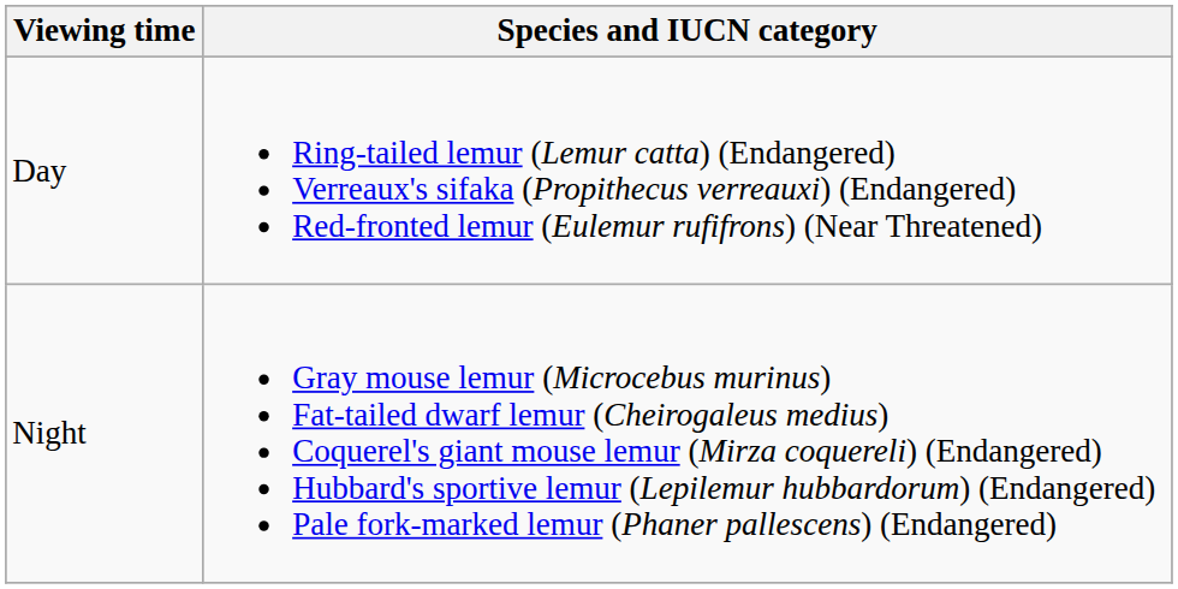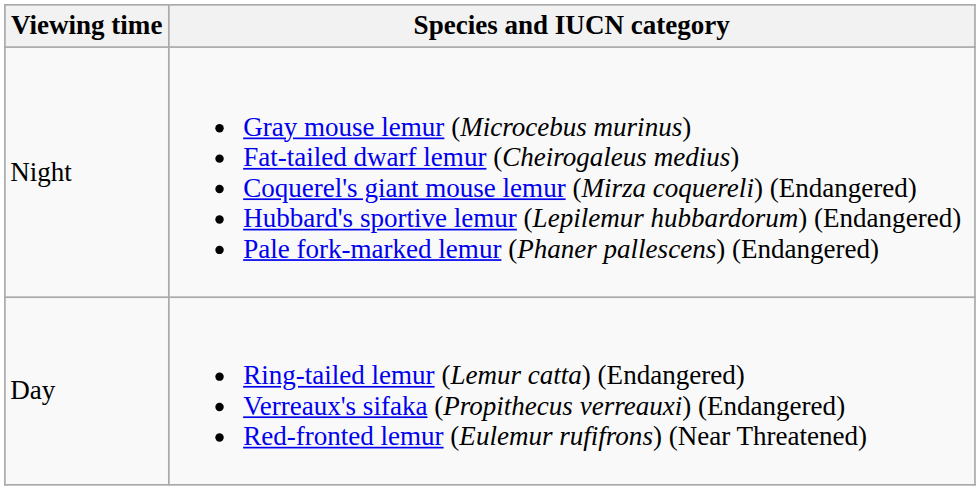rows swapped: Day <-> Night
